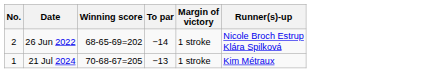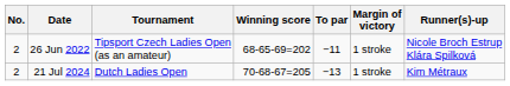+ column: Tournament | Tipsport Czech Ladies Open (as an amateur) | Dutch Ladies Open
26 Jun 2022 | To par: −14 -> −11
21 Jul 2024 | No.: 1 -> 2
